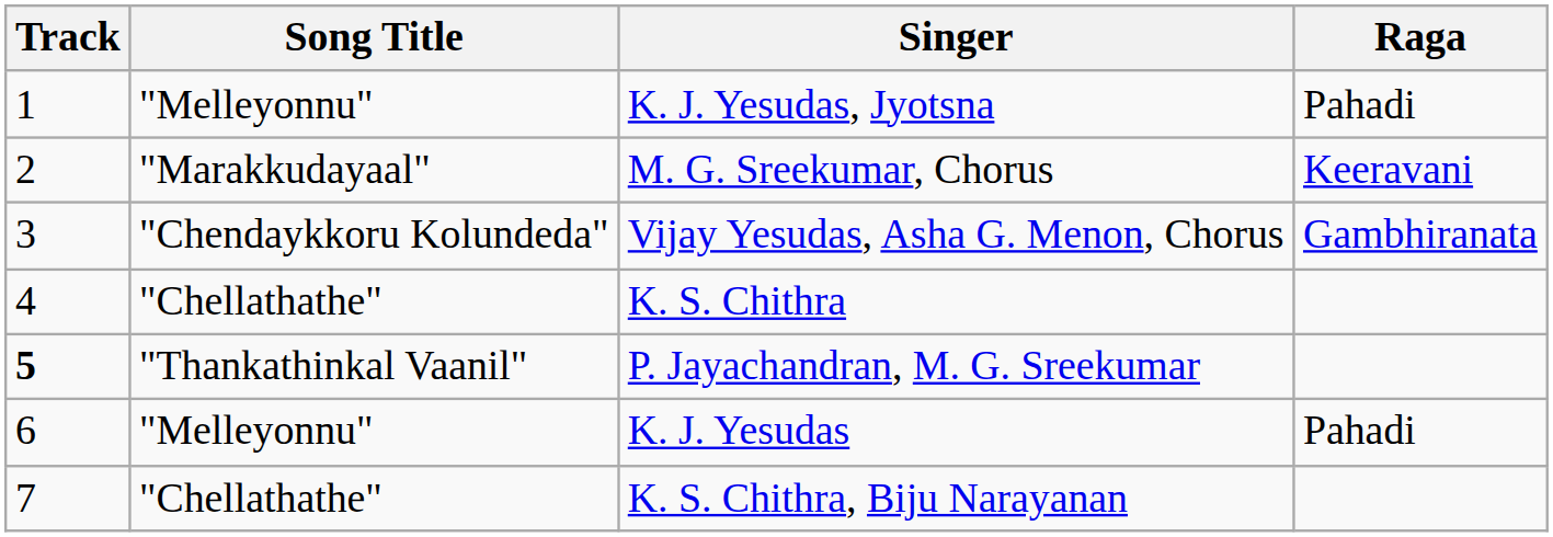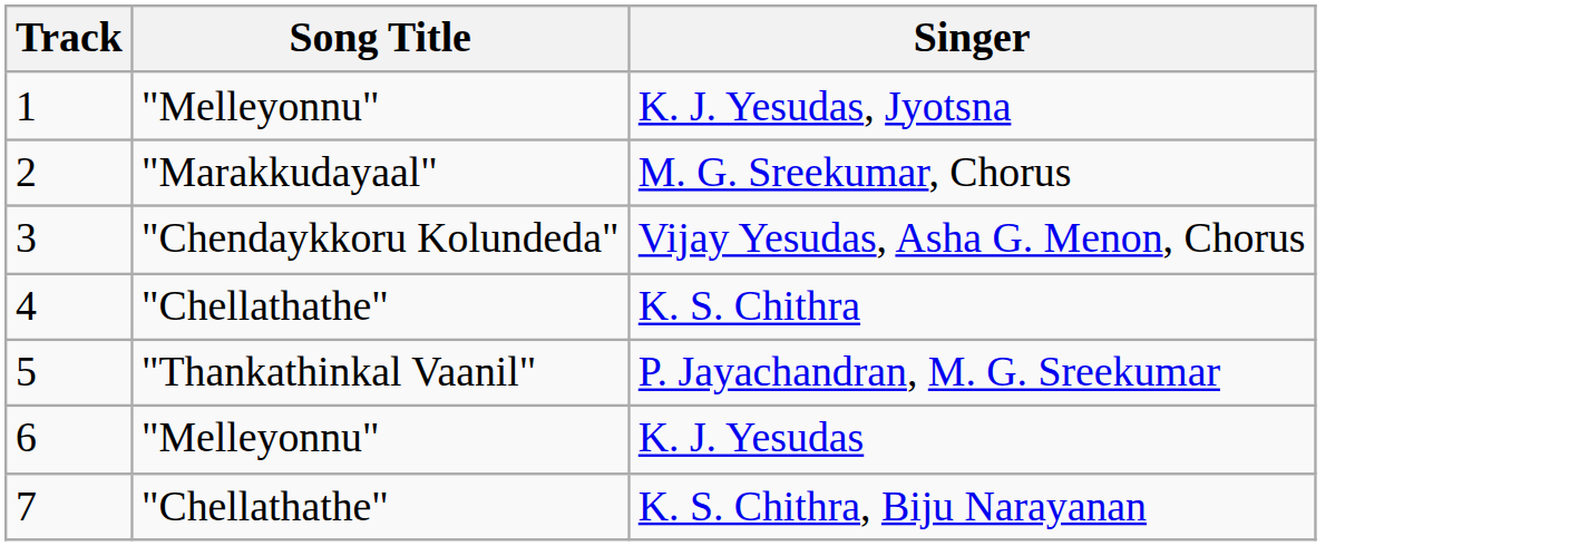- column: Raga | Pahadi | Keeravani | Gambhiranata | Pahadi
P. Jayachandran, M. G. Sreekumar | Track: bold -> normal
